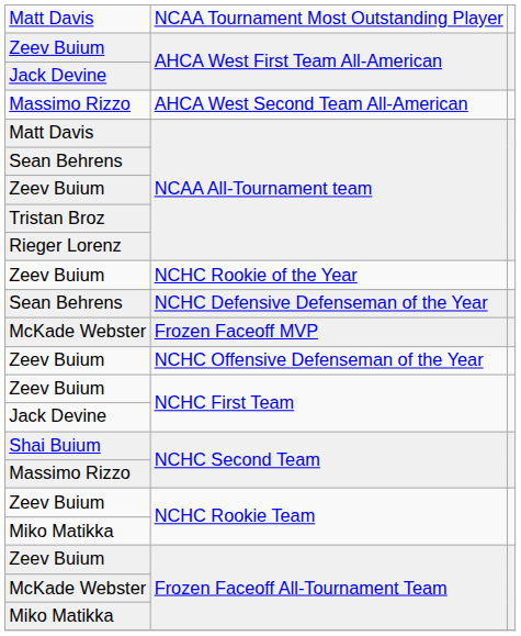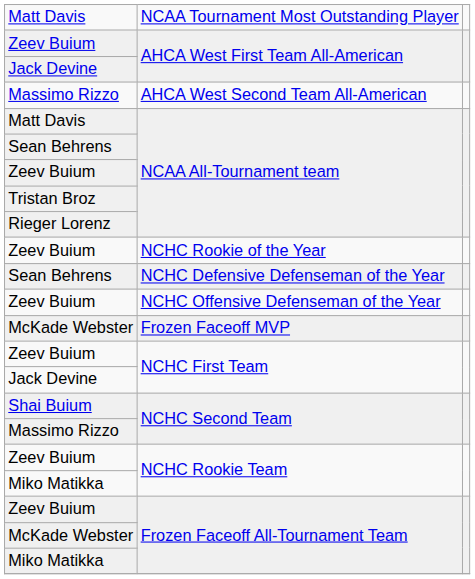rows swapped: NCHC Offensive Defenseman of the Year <-> Frozen Faceoff MVP
